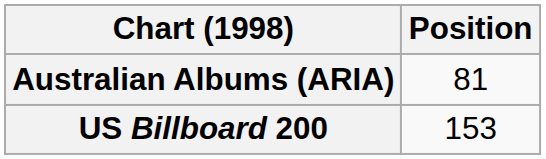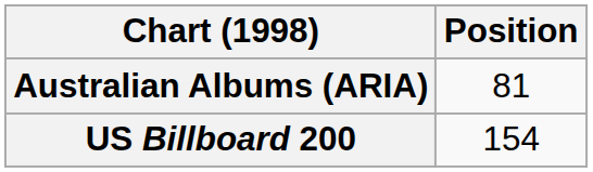US Billboard 200 | Position: 153 -> 154
